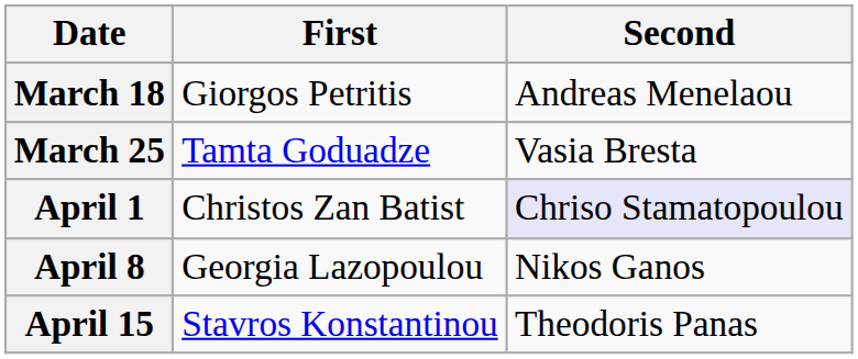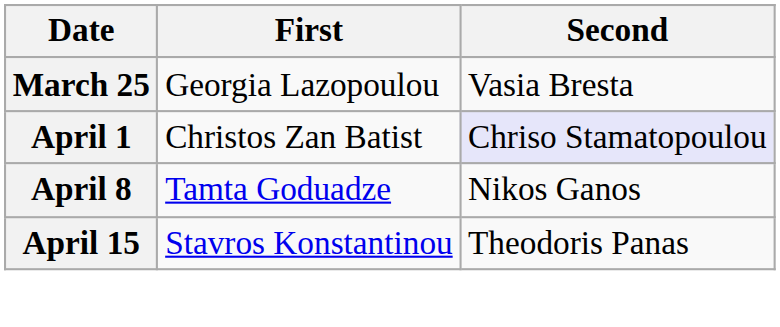- row: March 18 | Giorgos Petritis | Andreas Menelaou
March 25 | First: Tamta Goduadze -> Georgia Lazopoulou
April 8 | First: Georgia Lazopoulou -> Tamta Goduadze
